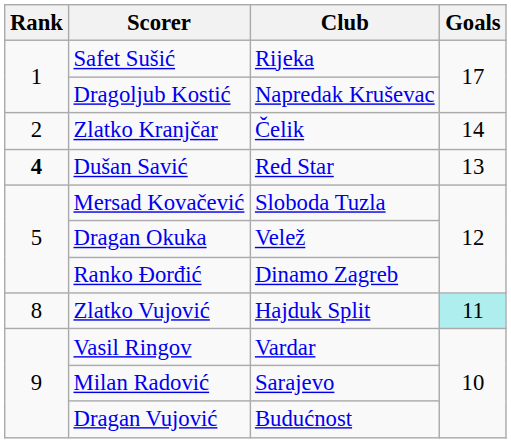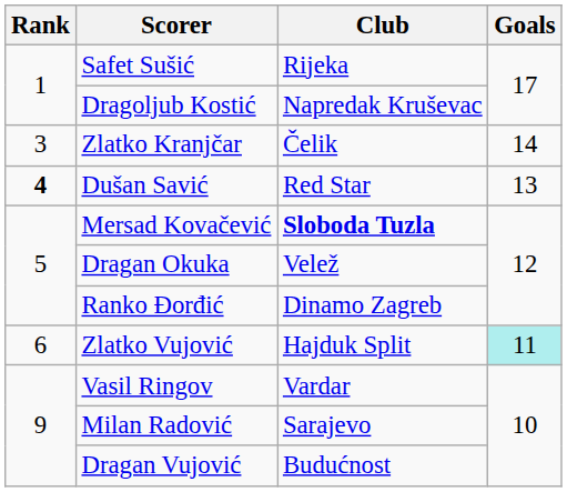Zlatko Kranjčar | Rank: 2 -> 3
Mersad Kovačević | Club: normal -> bold
Zlatko Vujović | Rank: 8 -> 6
